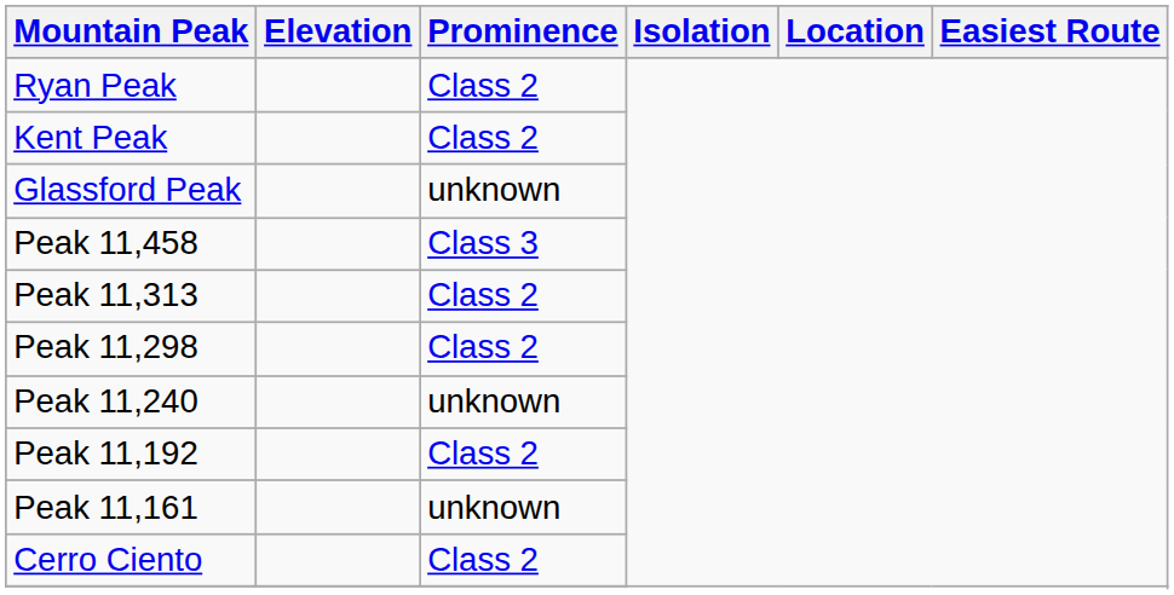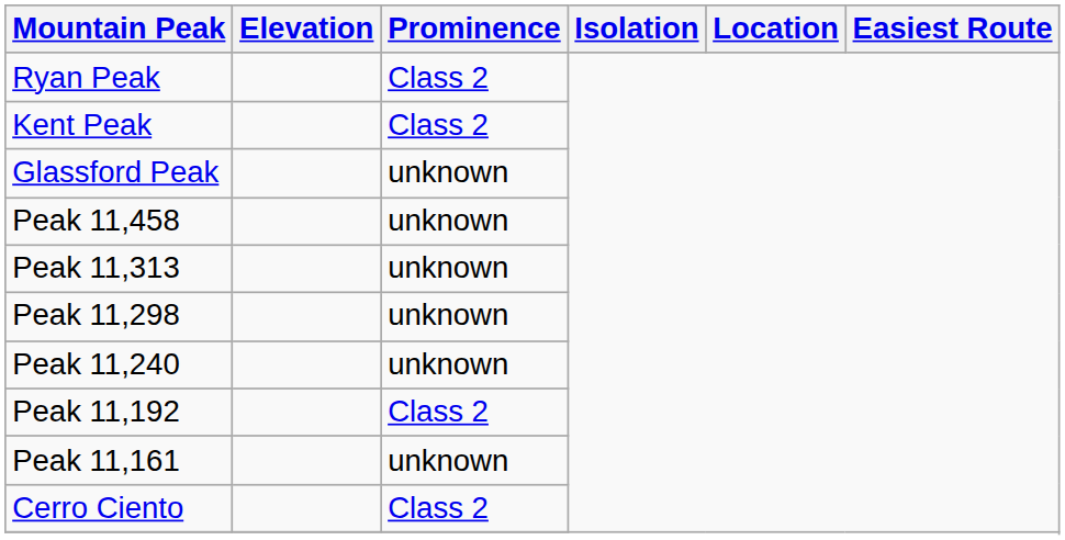Peak 11,458 | Prominence: Class 3 -> unknown
Peak 11,313 | Prominence: Class 2 -> unknown
Peak 11,298 | Prominence: Class 2 -> unknown
